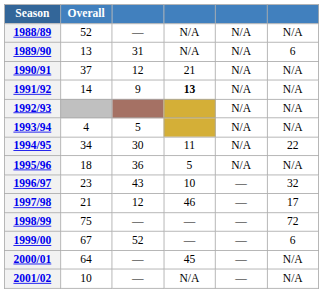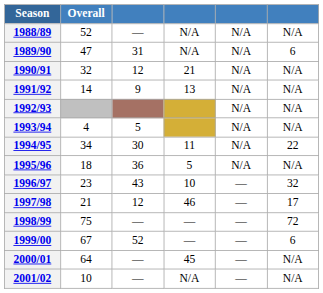1989/90 | Overall: 13 -> 47
1990/91 | Overall: 37 -> 32
1991/92 | column 4: bold -> normal
